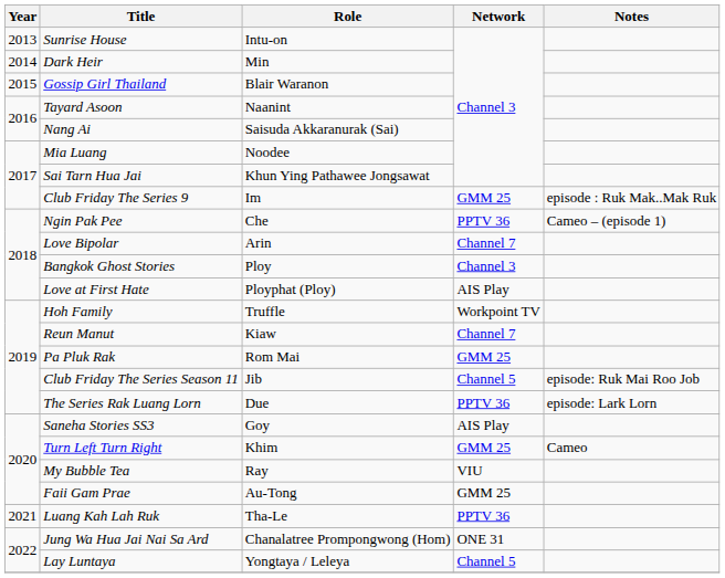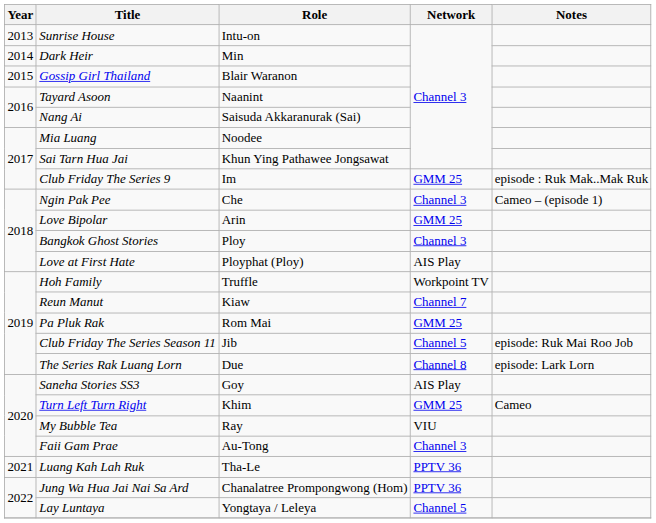Ngin Pak Pee | Network: PPTV 36 -> Channel 3
Love Bipolar | Network: Channel 7 -> GMM 25
The Series Rak Luang Lorn | Network: PPTV 36 -> Channel 8
Faii Gam Prae | Network: GMM 25 -> Channel 3
Jung Wa Hua Jai Nai Sa Ard | Network: ONE 31 -> PPTV 36
